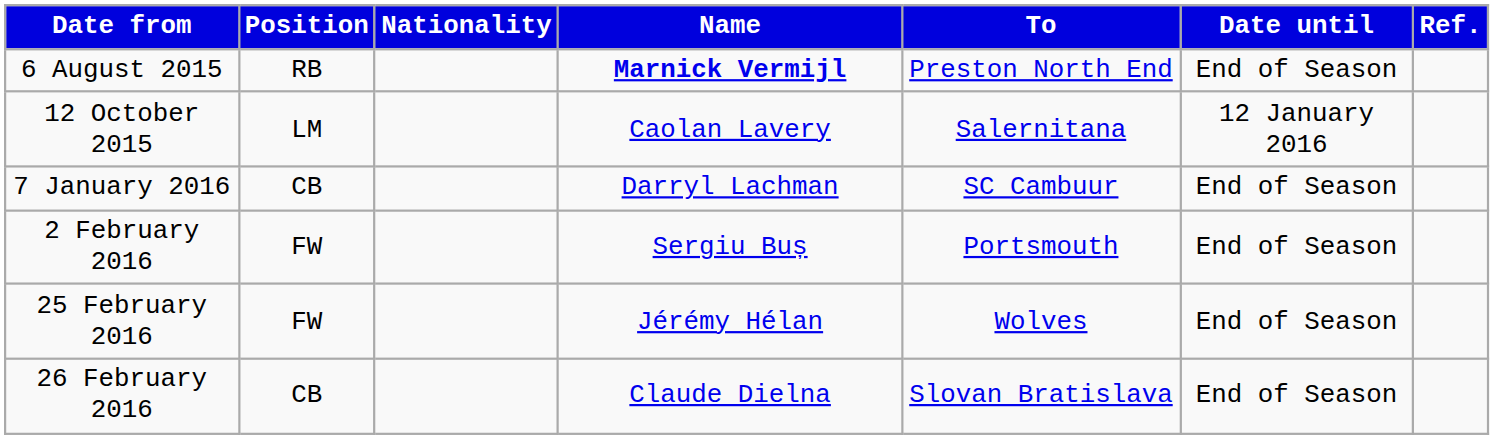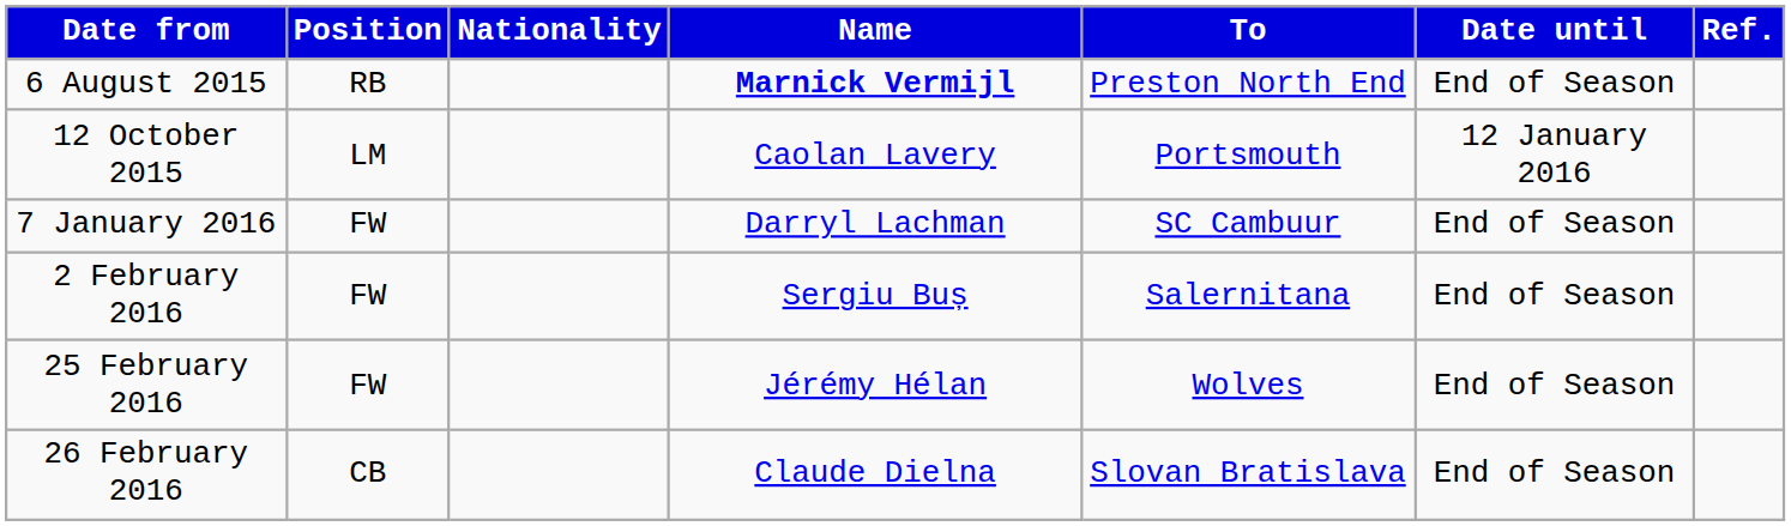12 October 2015 | To: Salernitana -> Portsmouth
7 January 2016 | Position: CB -> FW
2 February 2016 | To: Portsmouth -> Salernitana
